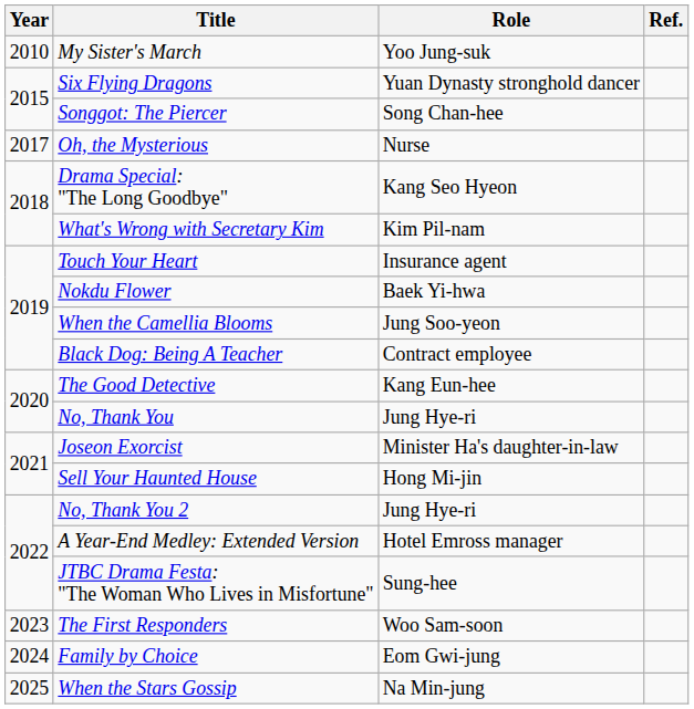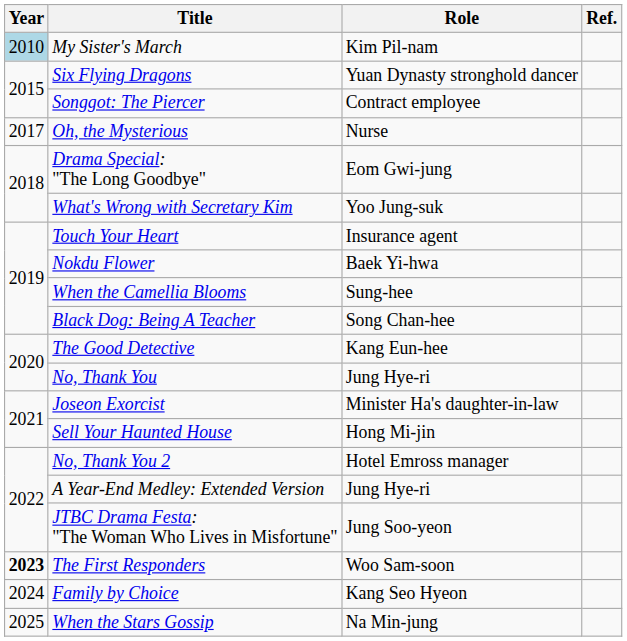My Sister's March | Year: no background -> lightblue background
My Sister's March | Role: Yoo Jung-suk -> Kim Pil-nam
Songgot: The Piercer | Role: Song Chan-hee -> Contract employee
Drama Special: "The Long Goodbye" | Role: Kang Seo Hyeon -> Eom Gwi-jung
What's Wrong with Secretary Kim | Role: Kim Pil-nam -> Yoo Jung-suk
When the Camellia Blooms | Role: Jung Soo-yeon -> Sung-hee
Black Dog: Being A Teacher | Role: Contract employee -> Song Chan-hee
No, Thank You 2 | Role: Jung Hye-ri -> Hotel Emross manager
A Year-End Medley: Extended Version | Role: Hotel Emross manager -> Jung Hye-ri
JTBC Drama Festa: "The Woman Who Lives in Misfortune" | Role: Sung-hee -> Jung Soo-yeon
The First Responders | Year: normal -> bold
Family by Choice | Role: Eom Gwi-jung -> Kang Seo Hyeon
